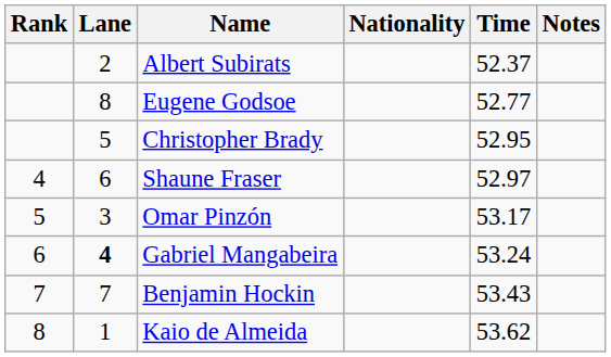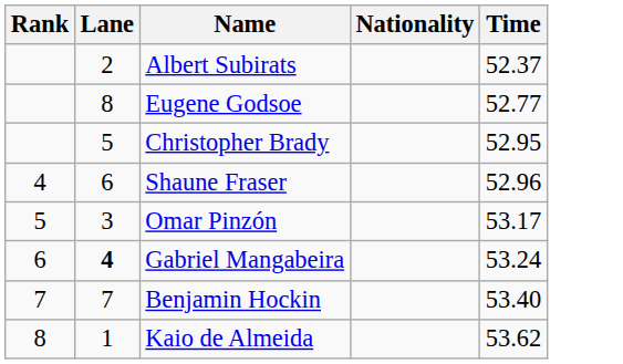- column: Notes
Shaune Fraser | Time: 52.97 -> 52.96
Benjamin Hockin | Time: 53.43 -> 53.40
